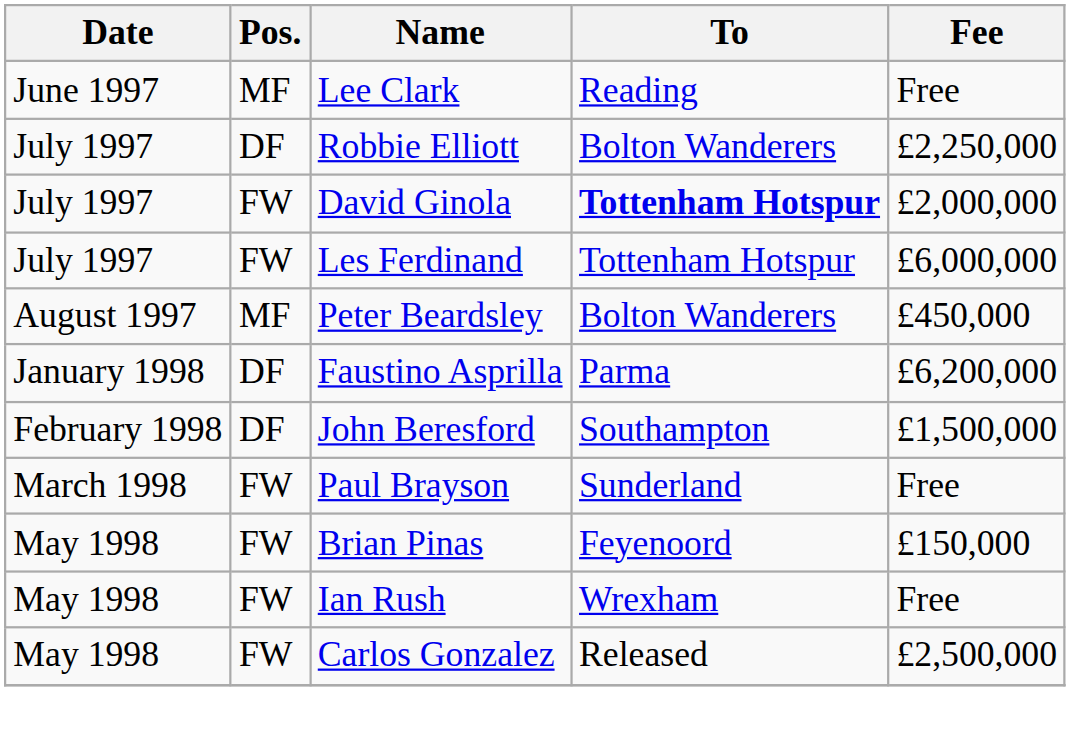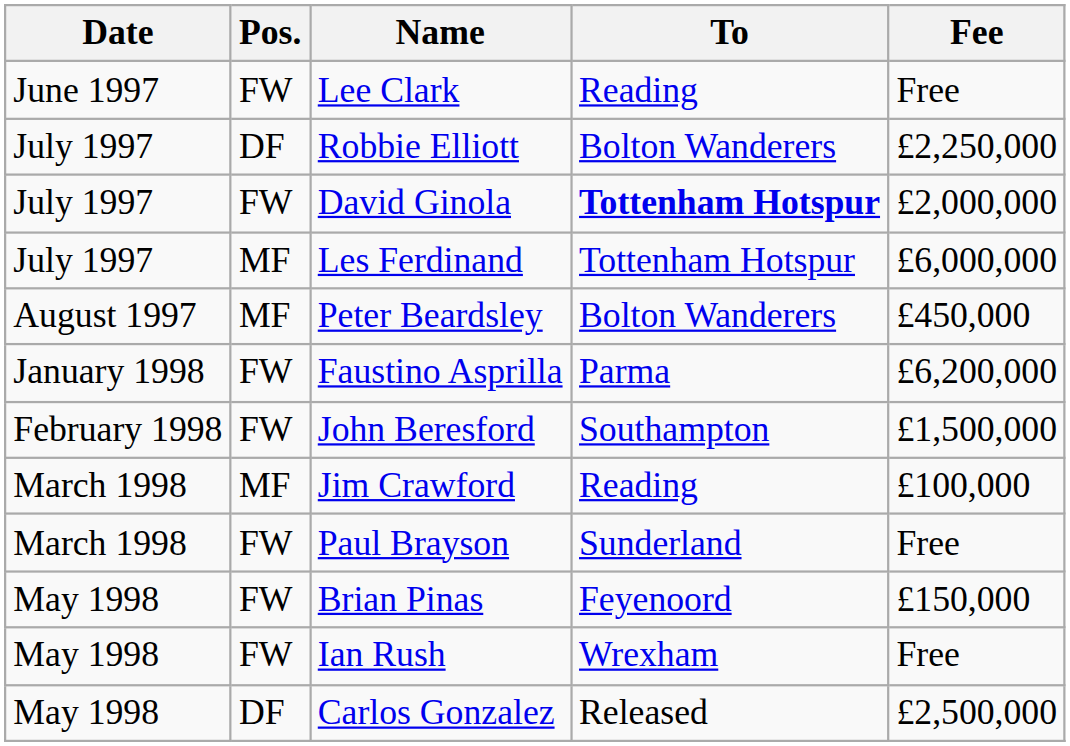Lee Clark | Pos.: MF -> FW
Les Ferdinand | Pos.: FW -> MF
Faustino Asprilla | Pos.: DF -> FW
John Beresford | Pos.: DF -> FW
+ row: March 1998 | MF | Jim Crawford | Reading | £100,000
Carlos Gonzalez | Pos.: FW -> DF
